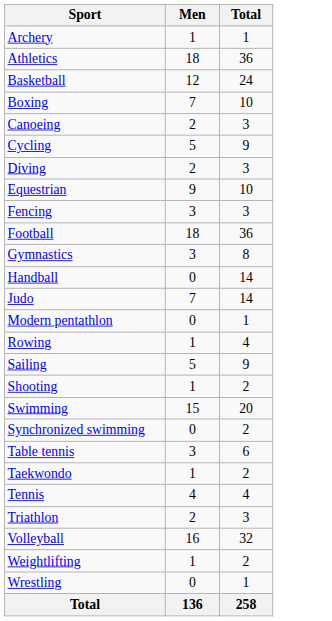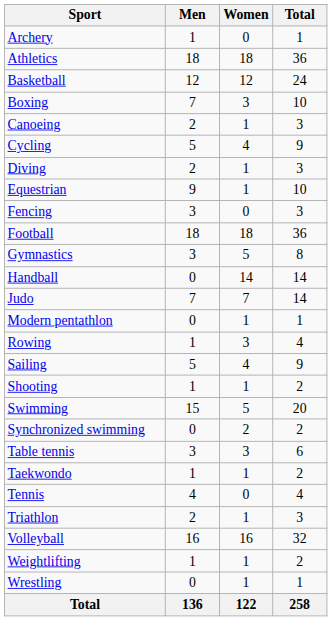+ column: Women | 0 | 18 | 12 | 3 | 1 | 4 | 1 | 1 | 0 | 18 | 5 | 14 | 7 | 1 | 3 | 4 | 1 | 5 | 2 | 3 | 1 | 0 | 1 | 16 | 1 | 1 | 122
